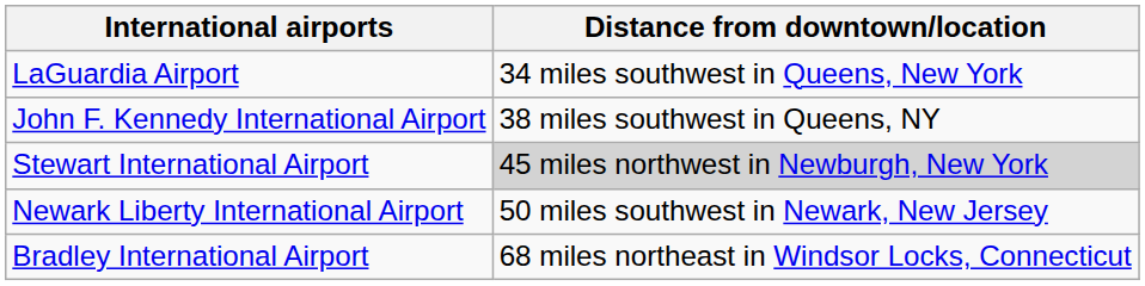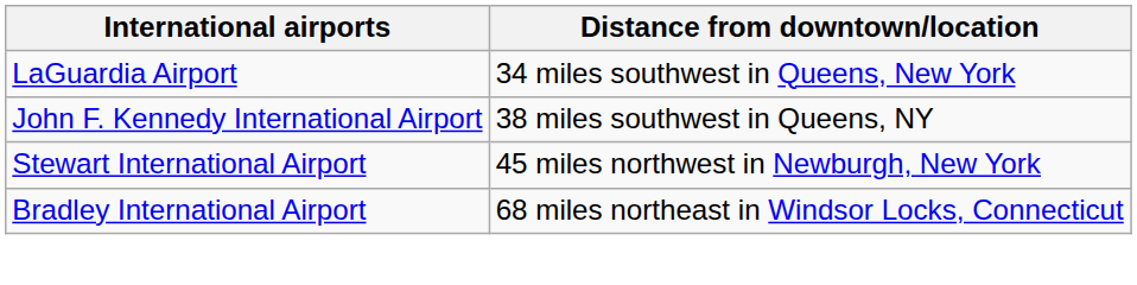Stewart International Airport | Distance from downtown/location: lightgrey background -> no background
- row: Newark Liberty International Airport | 50 miles southwest in Newark, New Jersey
